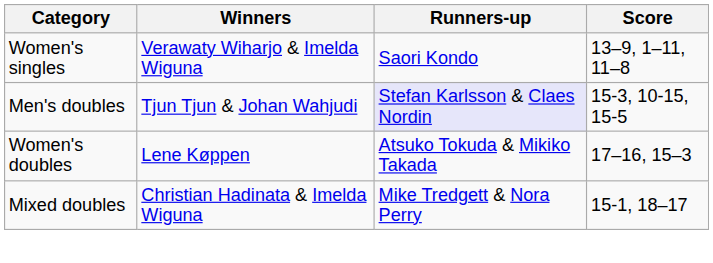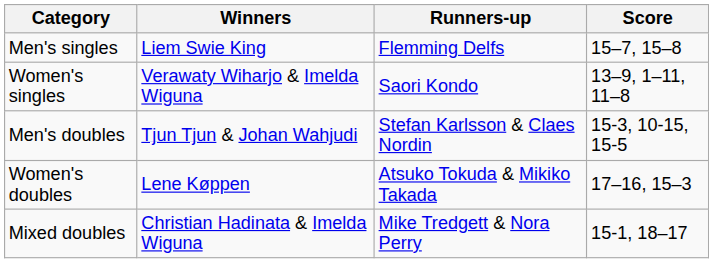+ row: Men's singles | Liem Swie King | Flemming Delfs | 15–7, 15–8
Men's doubles | Runners-up: lavender background -> no background
